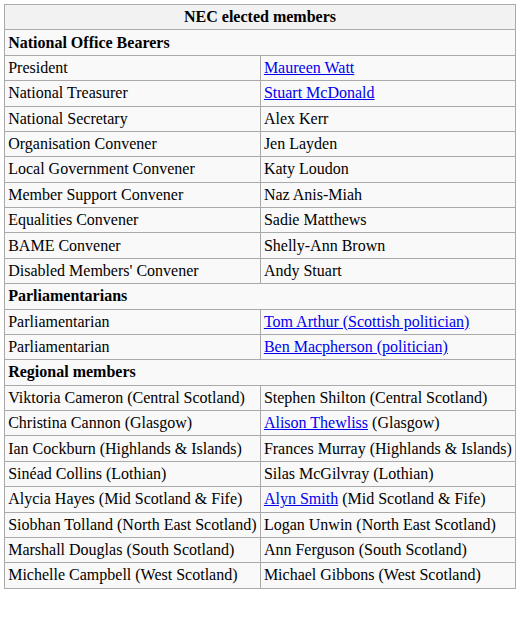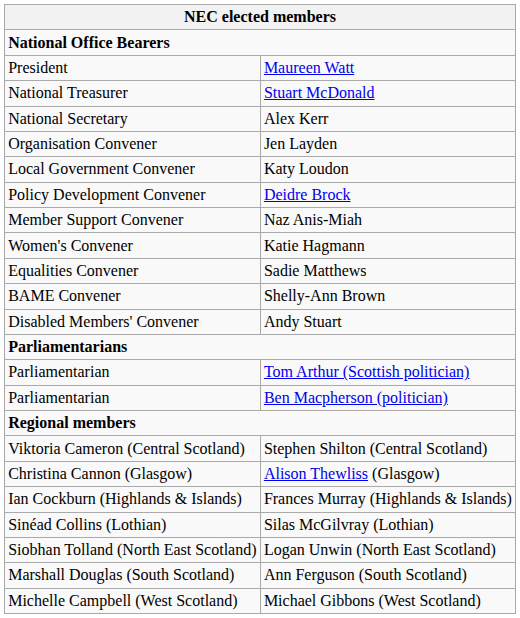+ row: Policy Development Convener | Deidre Brock
+ row: Women's Convener | Katie Hagmann
- row: Alycia Hayes (Mid Scotland & Fife) | Alyn Smith (Mid Scotland & Fife)
